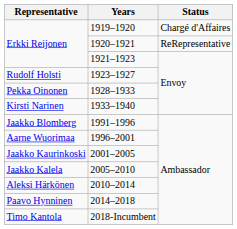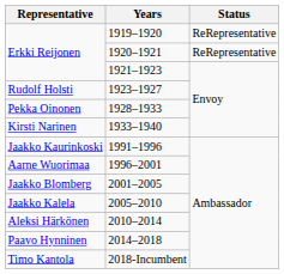1919–1920 | Status: Chargé d'Affaires -> ReRepresentative
1991–1996 | Representative: Jaakko Blomberg -> Jaakko Kaurinkoski
2001–2005 | Representative: Jaakko Kaurinkoski -> Jaakko Blomberg
